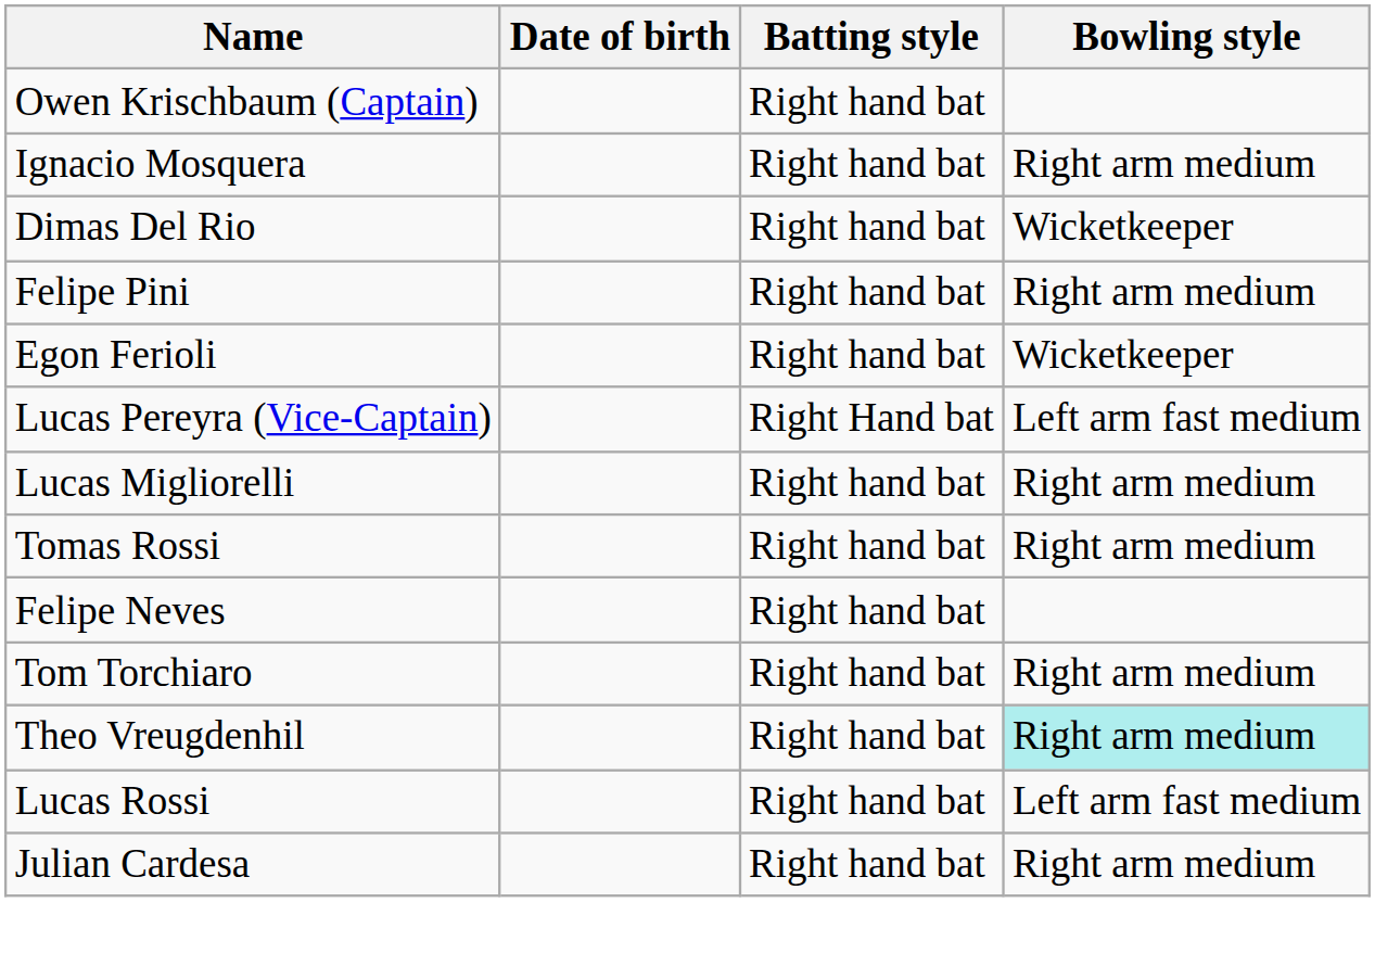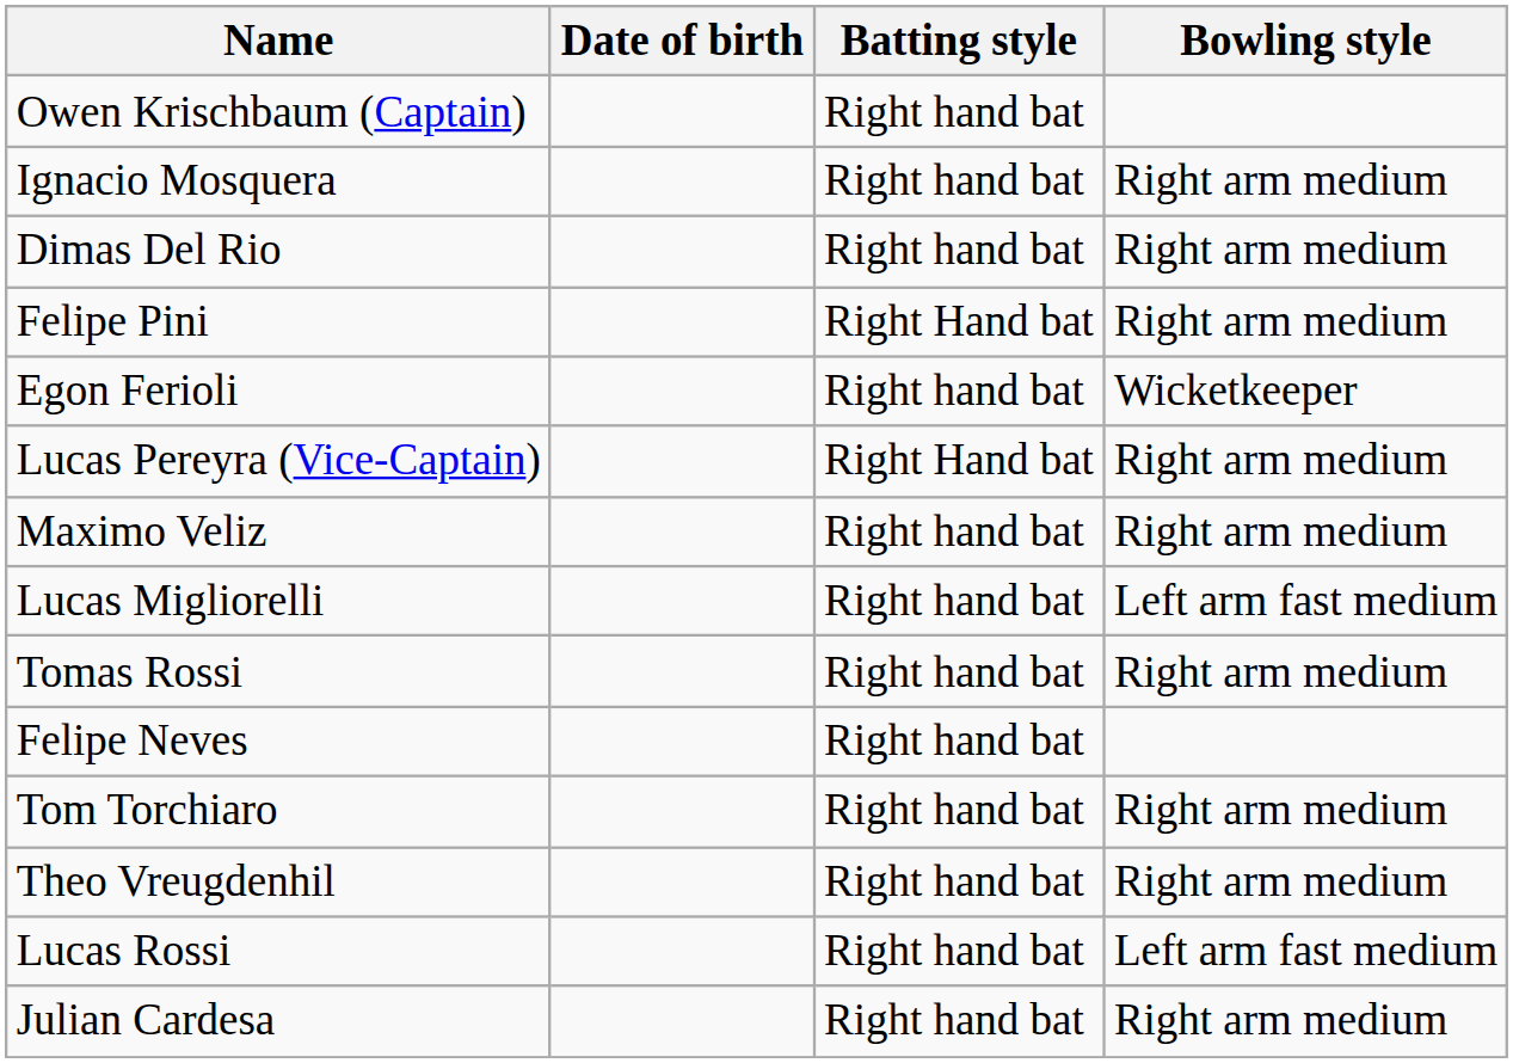Dimas Del Rio | Bowling style: Wicketkeeper -> Right arm medium
Felipe Pini | Batting style: Right hand bat -> Right Hand bat
Lucas Pereyra (Vice-Captain) | Bowling style: Left arm fast medium -> Right arm medium
+ row: Maximo Veliz | Right hand bat | Right arm medium
Lucas Migliorelli | Bowling style: Right arm medium -> Left arm fast medium
Theo Vreugdenhil | Bowling style: paleturquoise background -> no background
